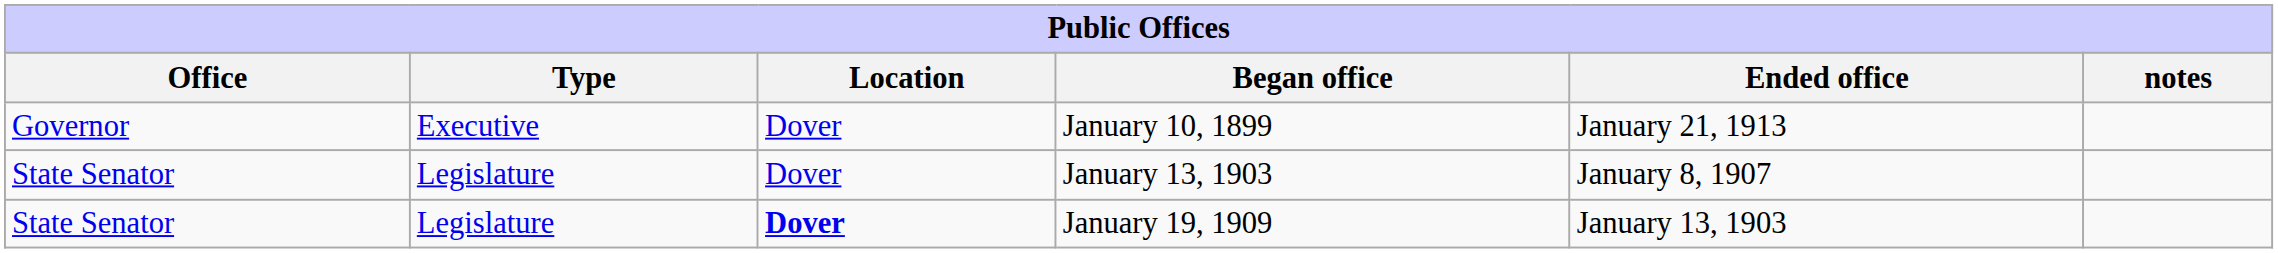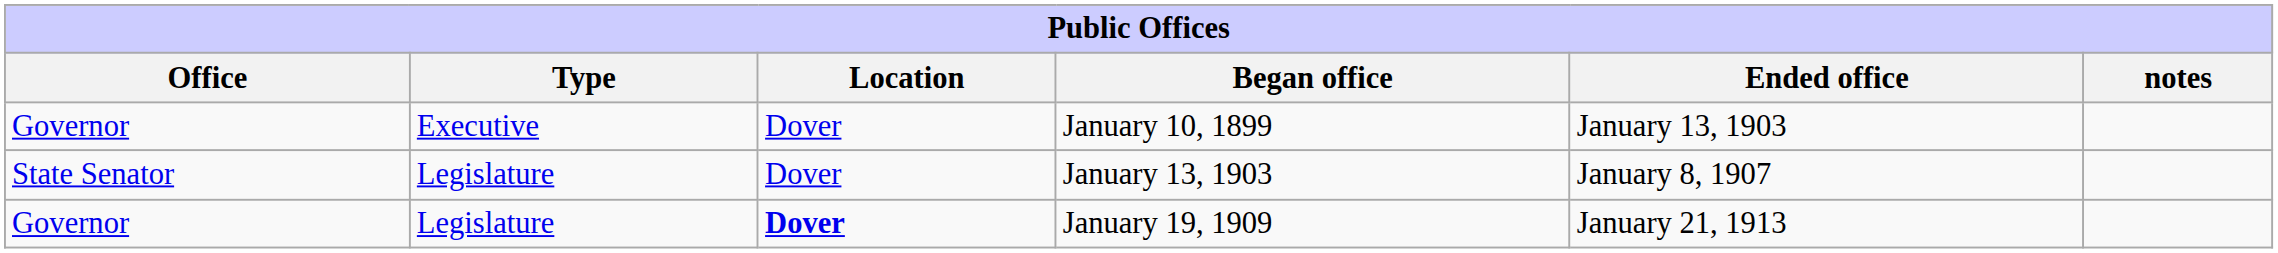January 10, 1899 | Ended office: January 21, 1913 -> January 13, 1903
January 19, 1909 | Office: State Senator -> Governor
January 19, 1909 | Ended office: January 13, 1903 -> January 21, 1913
